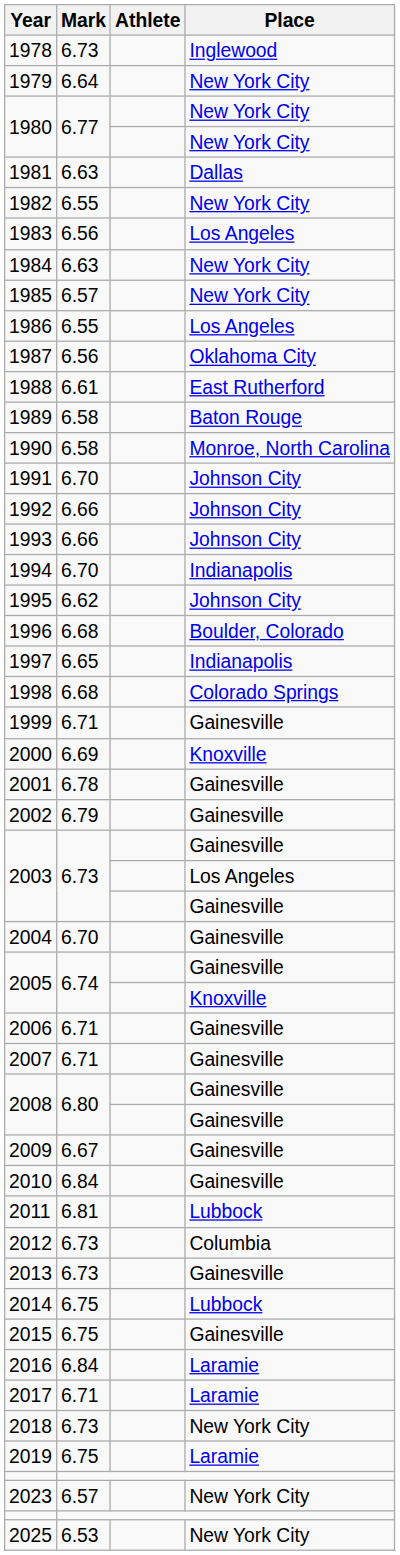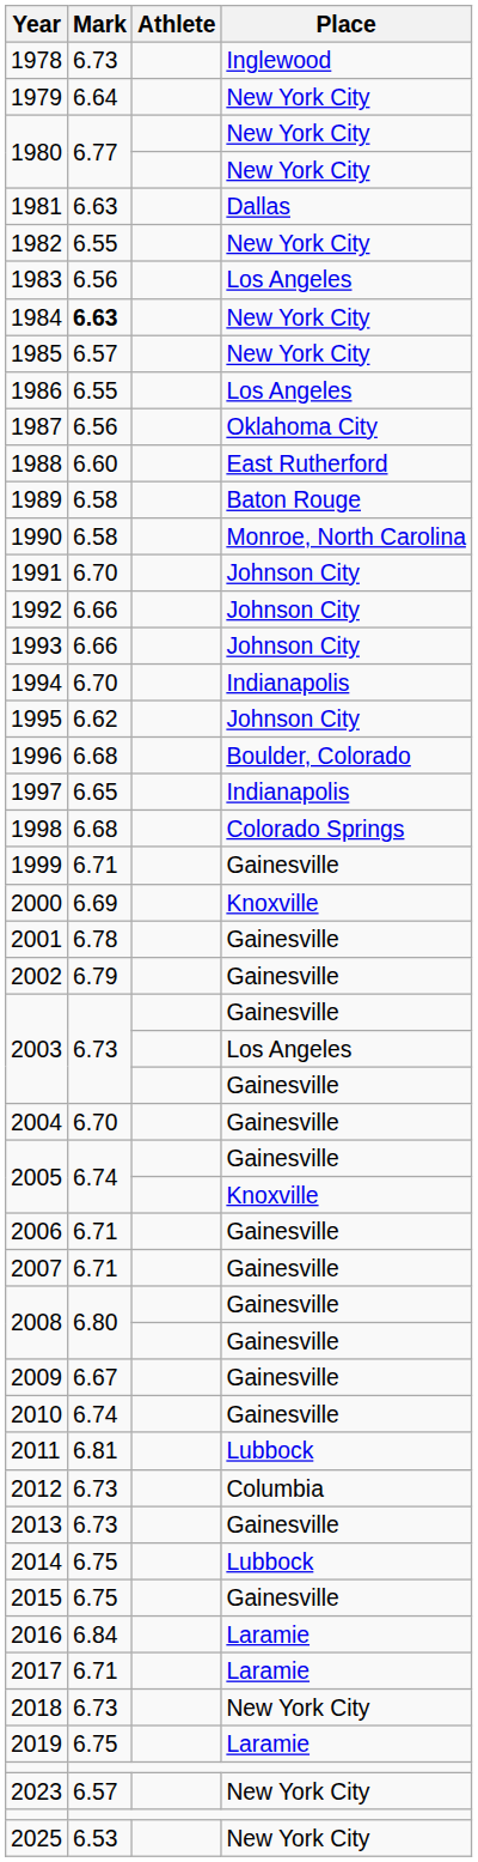1984 | Mark: normal -> bold
1988 | Mark: 6.61 -> 6.60
2010 | Mark: 6.84 -> 6.74
